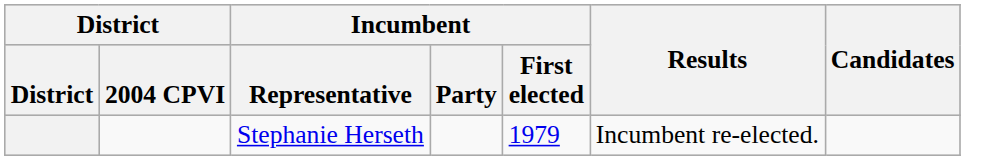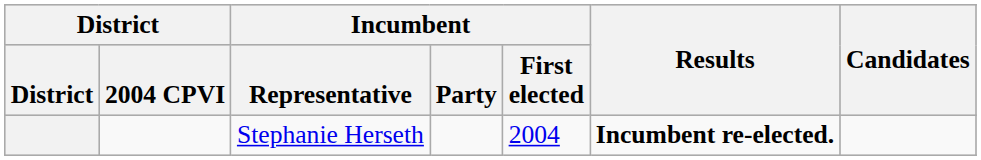Stephanie Herseth | Incumbent / First elected: 1979 -> 2004
Stephanie Herseth | Results: normal -> bold
